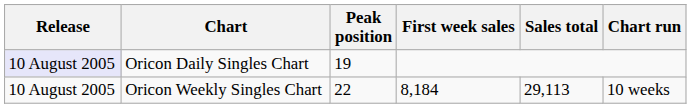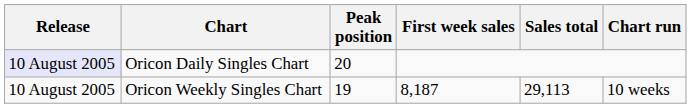Oricon Daily Singles Chart | Peak position: 19 -> 20
Oricon Weekly Singles Chart | Peak position: 22 -> 19
Oricon Weekly Singles Chart | First week sales: 8,184 -> 8,187
